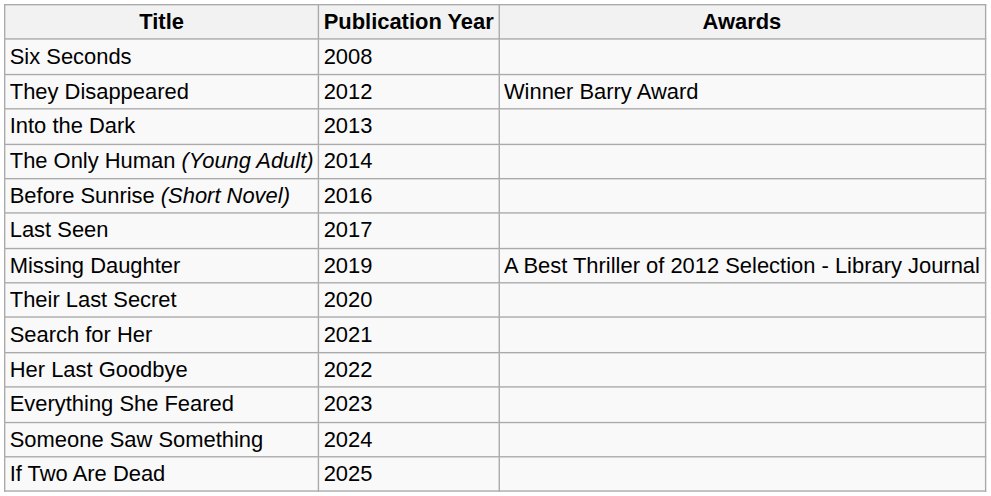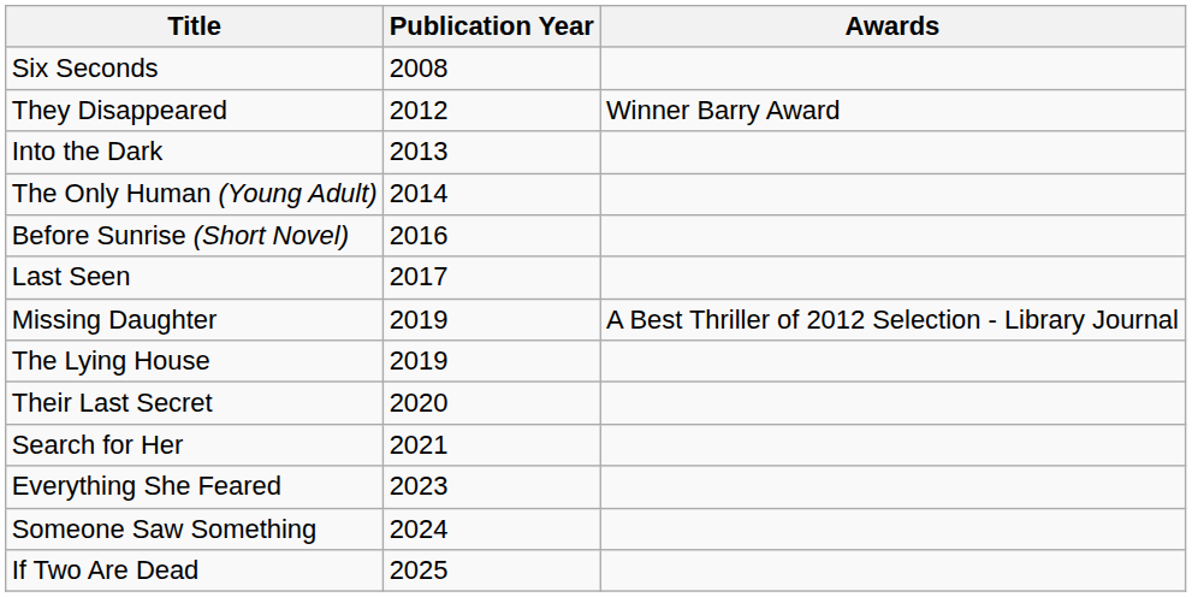+ row: The Lying House | 2019
- row: Her Last Goodbye | 2022
